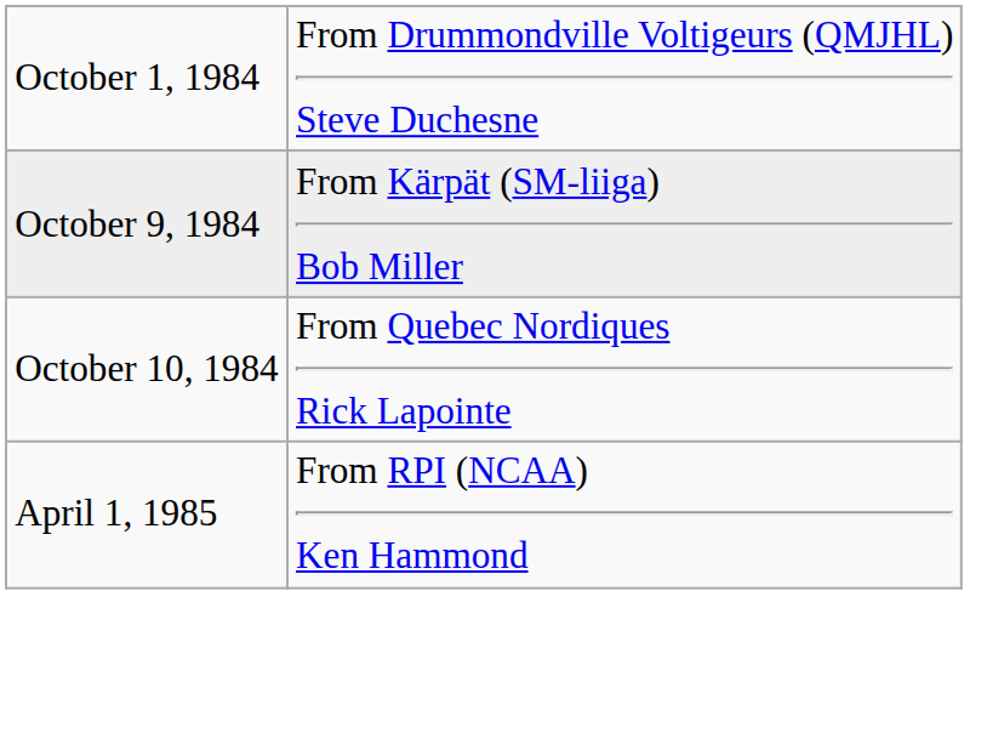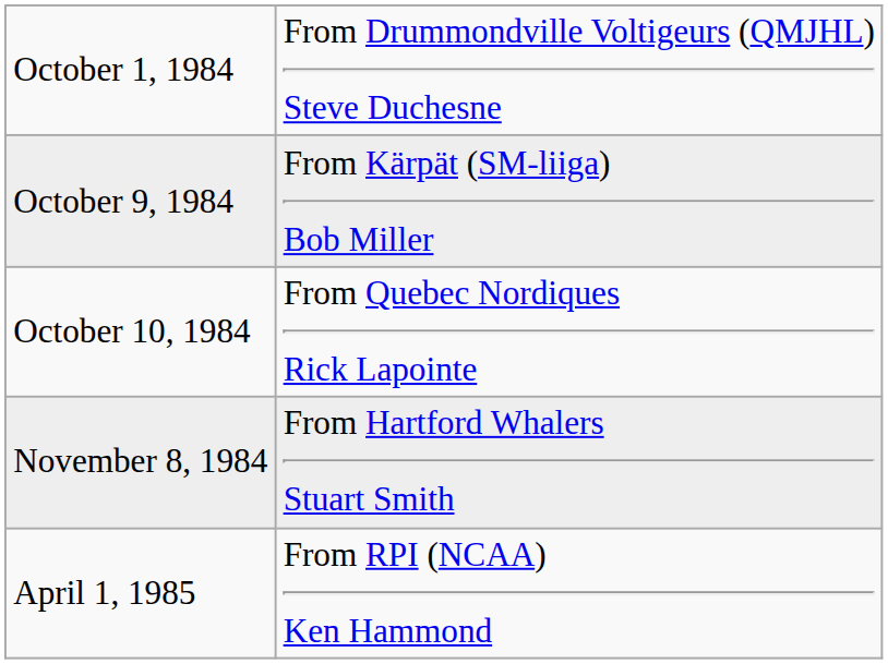+ row: November 8, 1984 | From Hartford Whalers Stuart Smith
